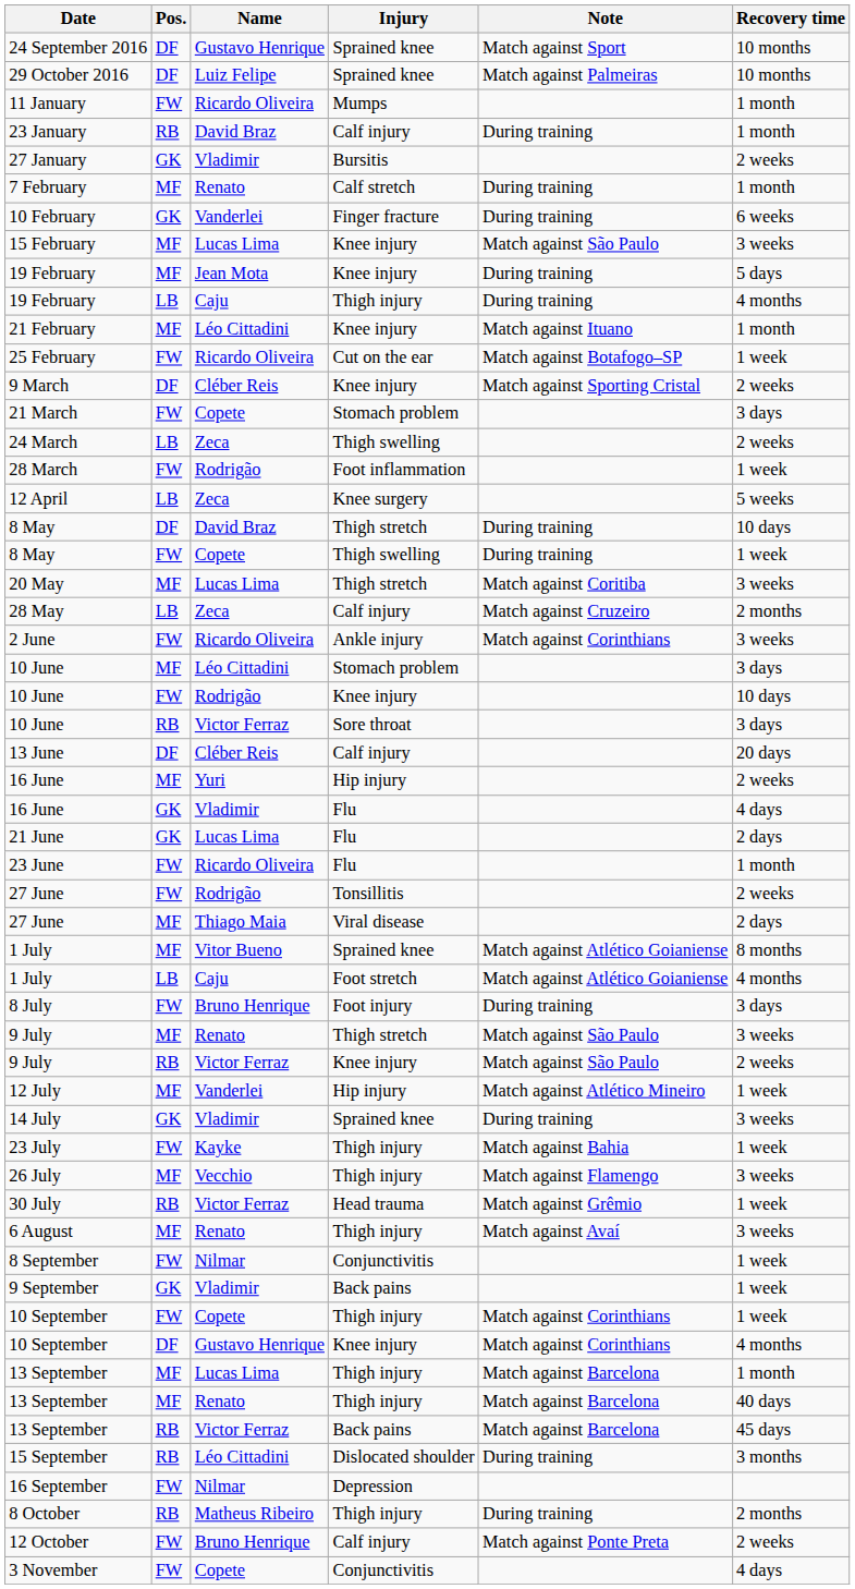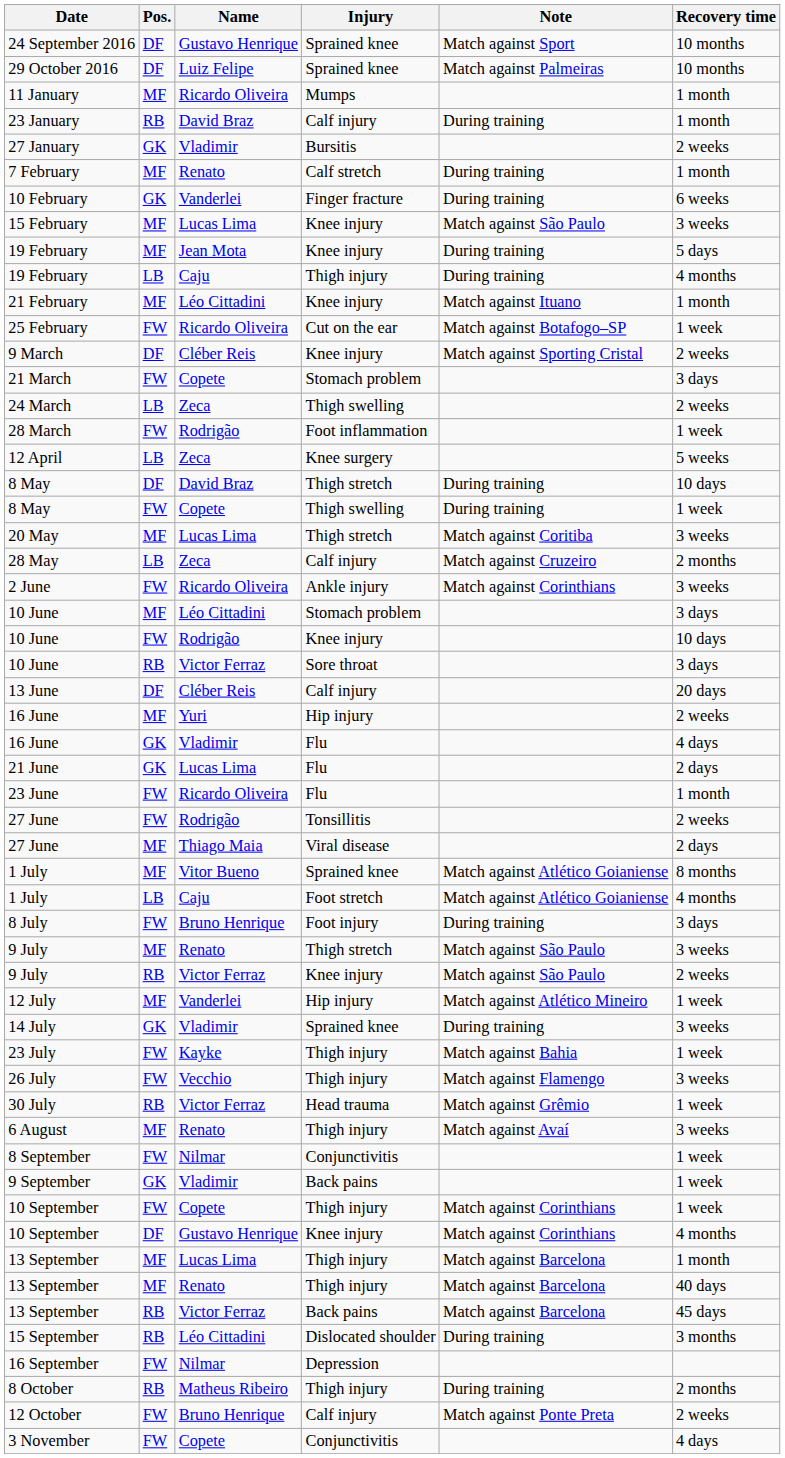11 January | Pos.: FW -> MF
26 July | Pos.: MF -> FW
